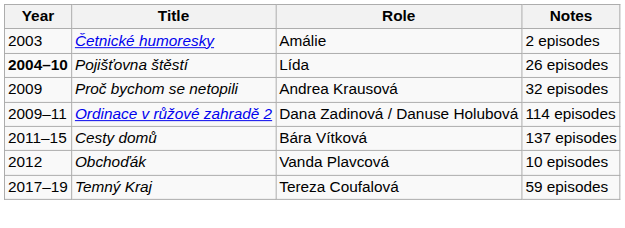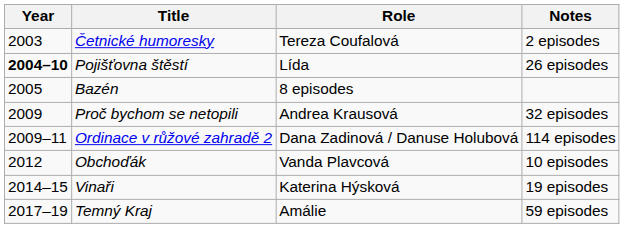Četnické humoresky | Role: Amálie -> Tereza Coufalová
+ row: 2005 | Bazén | 8 episodes
- row: 2011–15 | Cesty domů | Bára Vítková | 137 episodes
+ row: 2014–15 | Vinaři | Katerina Hýsková | 19 episodes
Temný Kraj | Role: Tereza Coufalová -> Amálie
